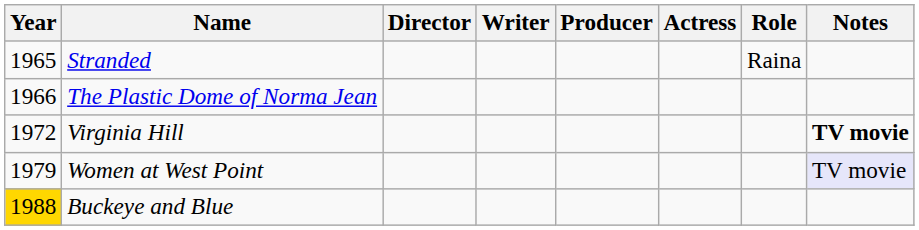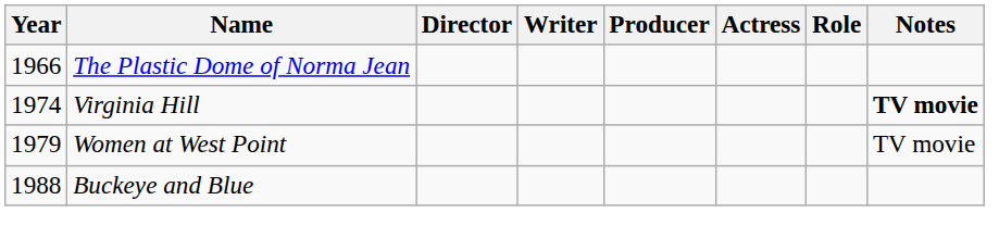- row: 1965 | Stranded | Raina
Virginia Hill | Year: 1972 -> 1974
Women at West Point | Notes: lavender background -> no background
Buckeye and Blue | Year: gold background -> no background
